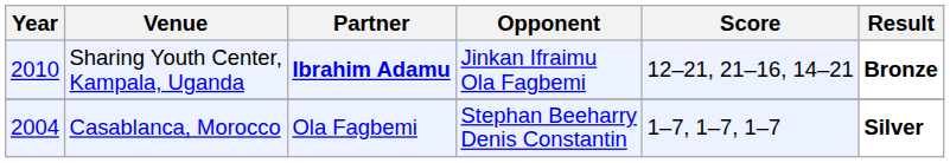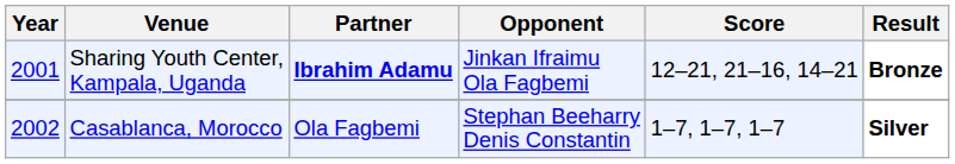Sharing Youth Center, Kampala, Uganda | Year: 2010 -> 2001
Casablanca, Morocco | Year: 2004 -> 2002
